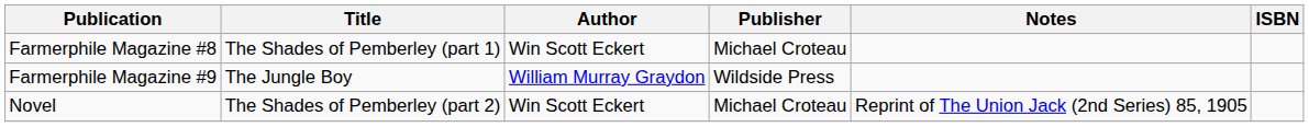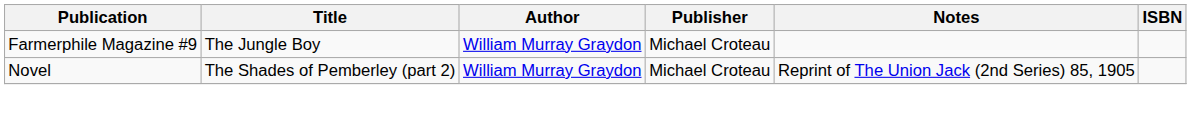- row: Farmerphile Magazine #8 | The Shades of Pemberley (part 1) | Win Scott Eckert | Michael Croteau
Farmerphile Magazine #9 | Publisher: Wildside Press -> Michael Croteau
Novel | Author: Win Scott Eckert -> William Murray Graydon
